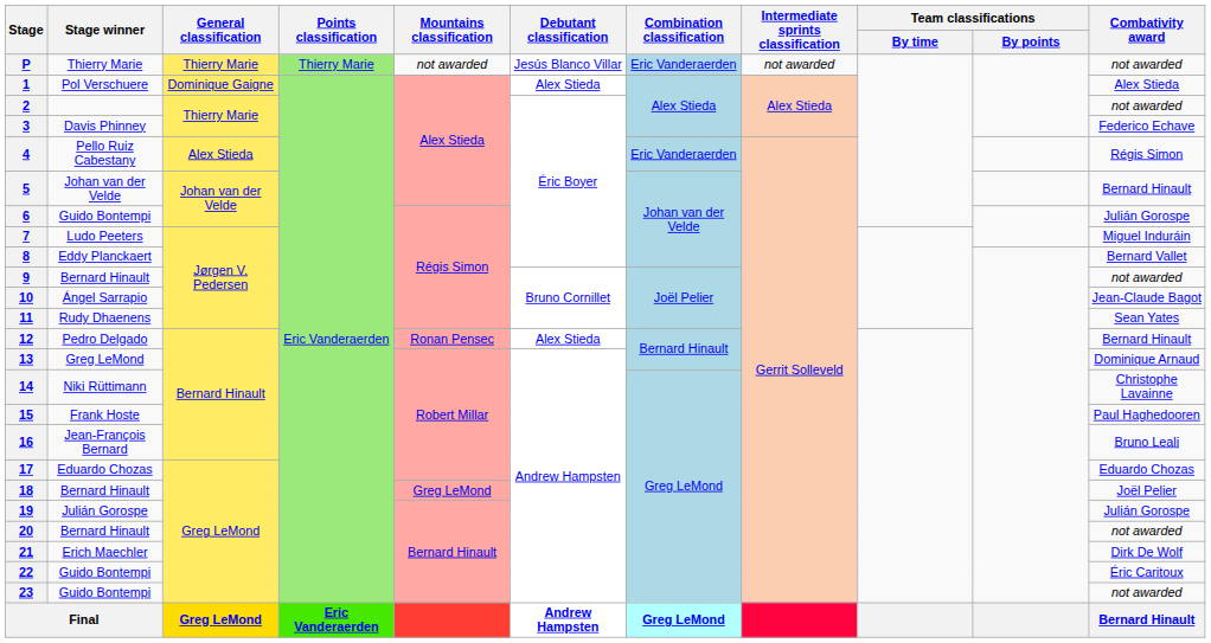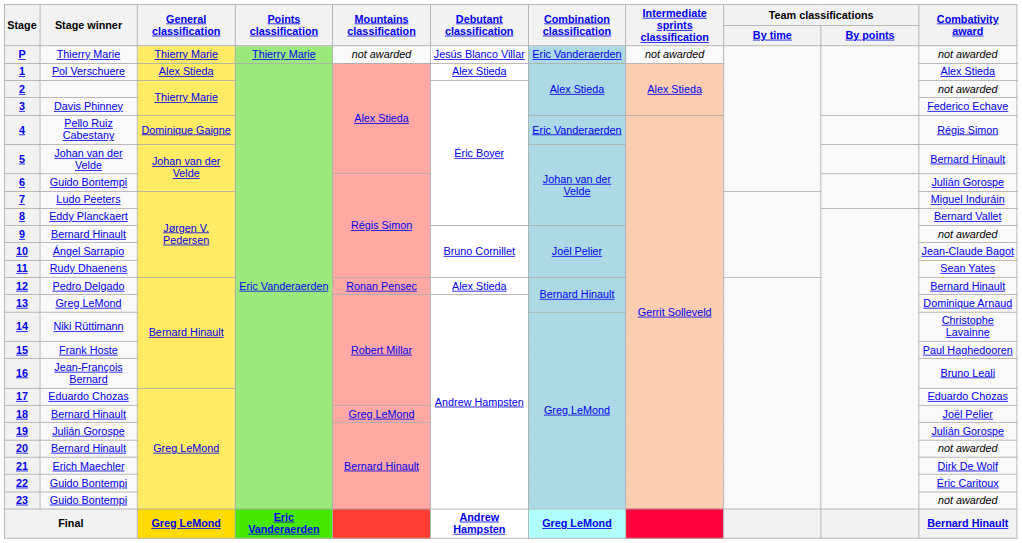1 | General classification: Dominique Gaigne -> Alex Stieda
4 | General classification: Alex Stieda -> Dominique Gaigne
